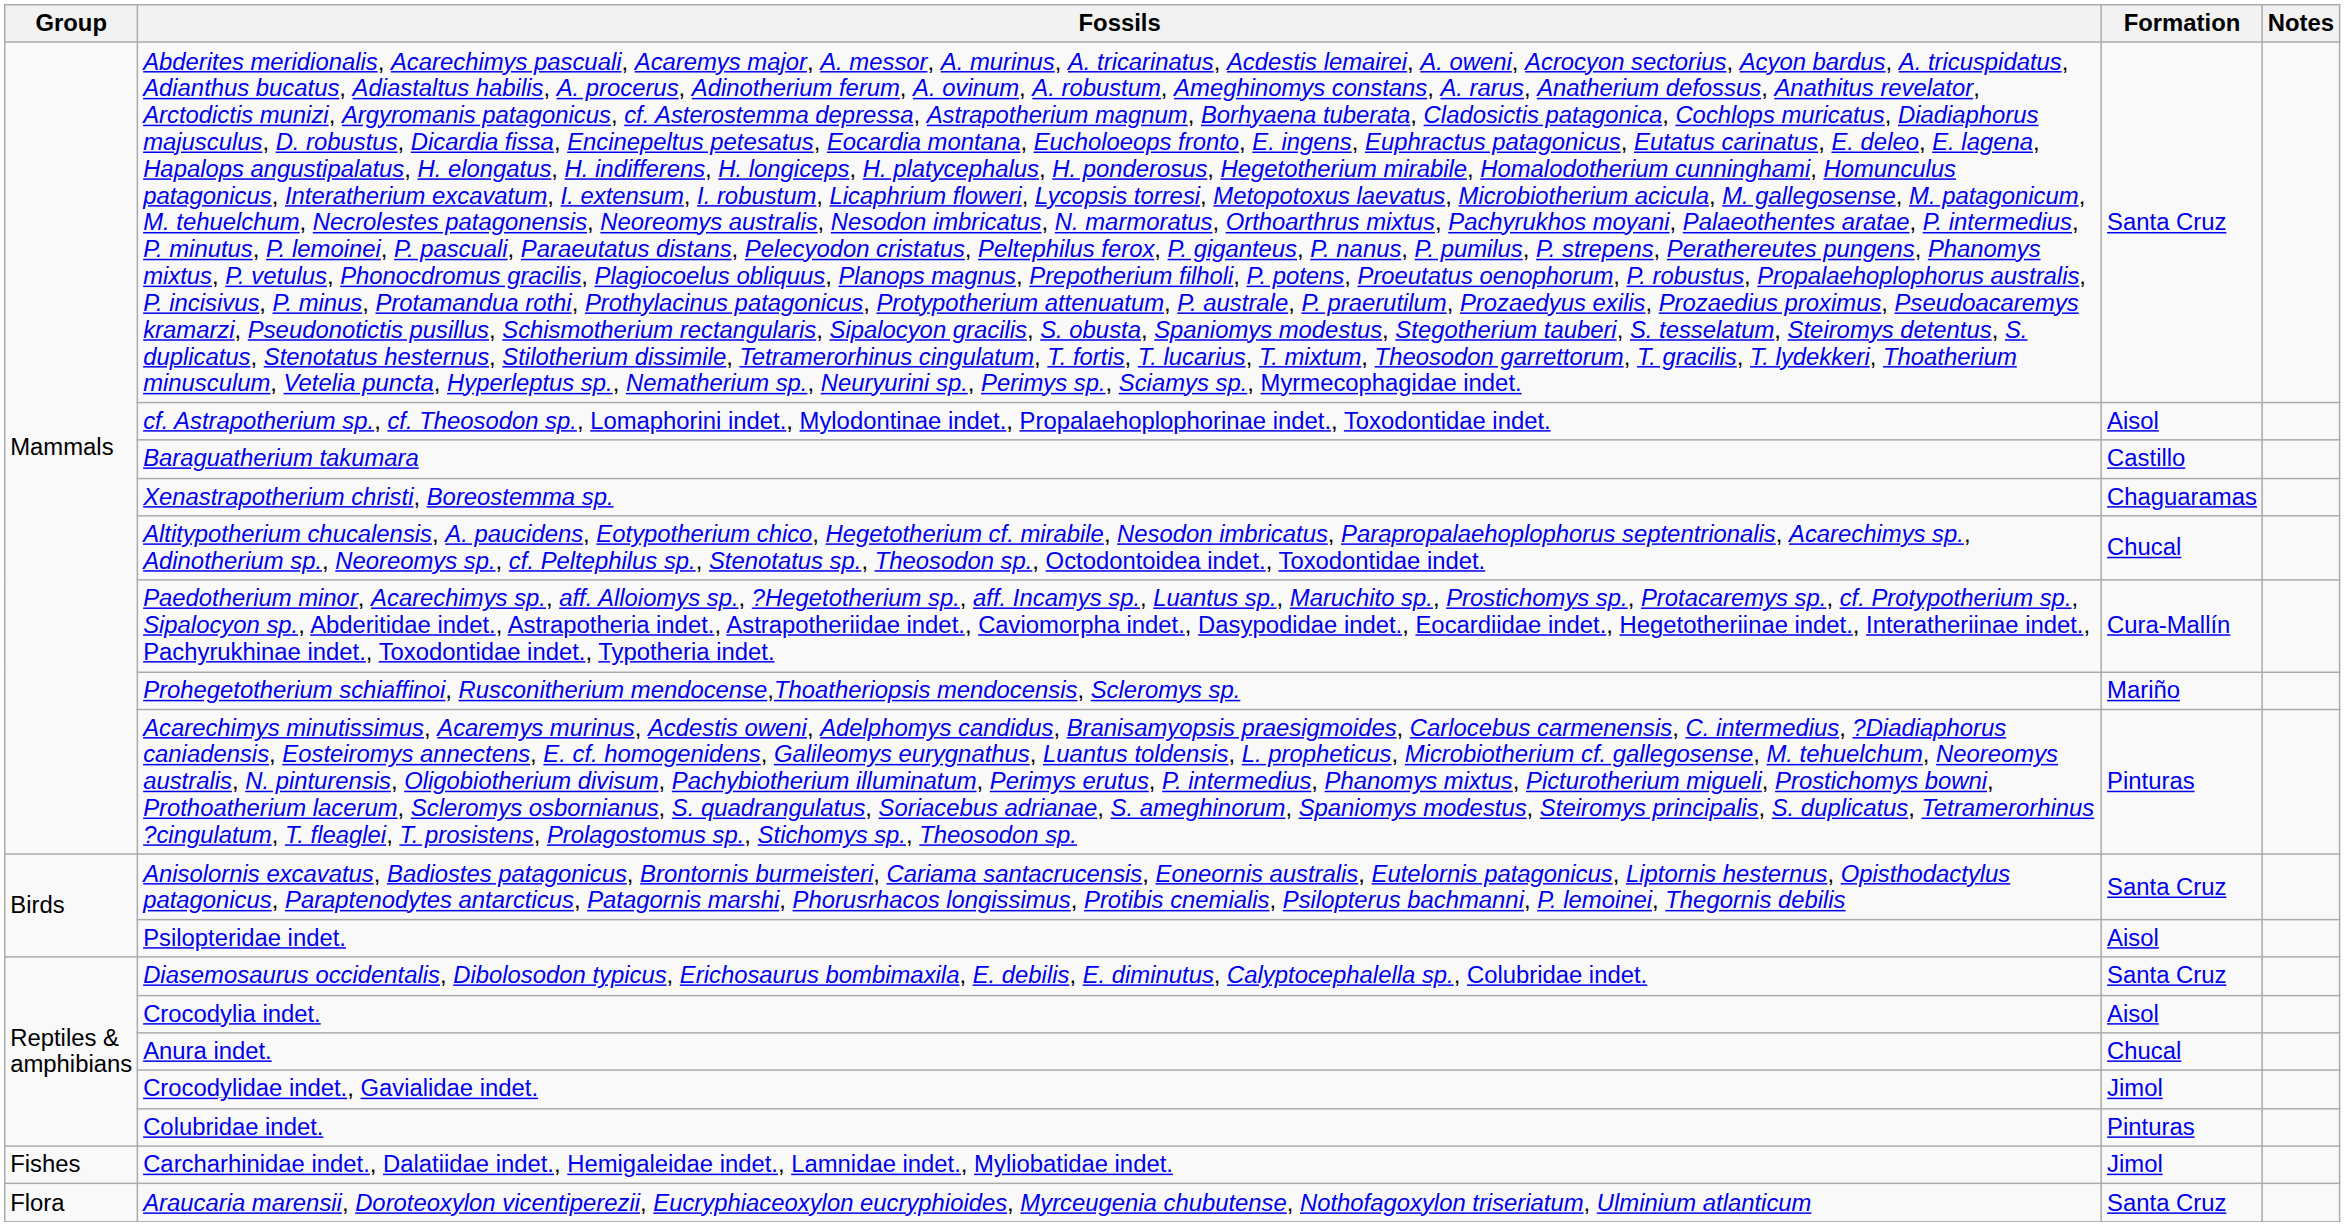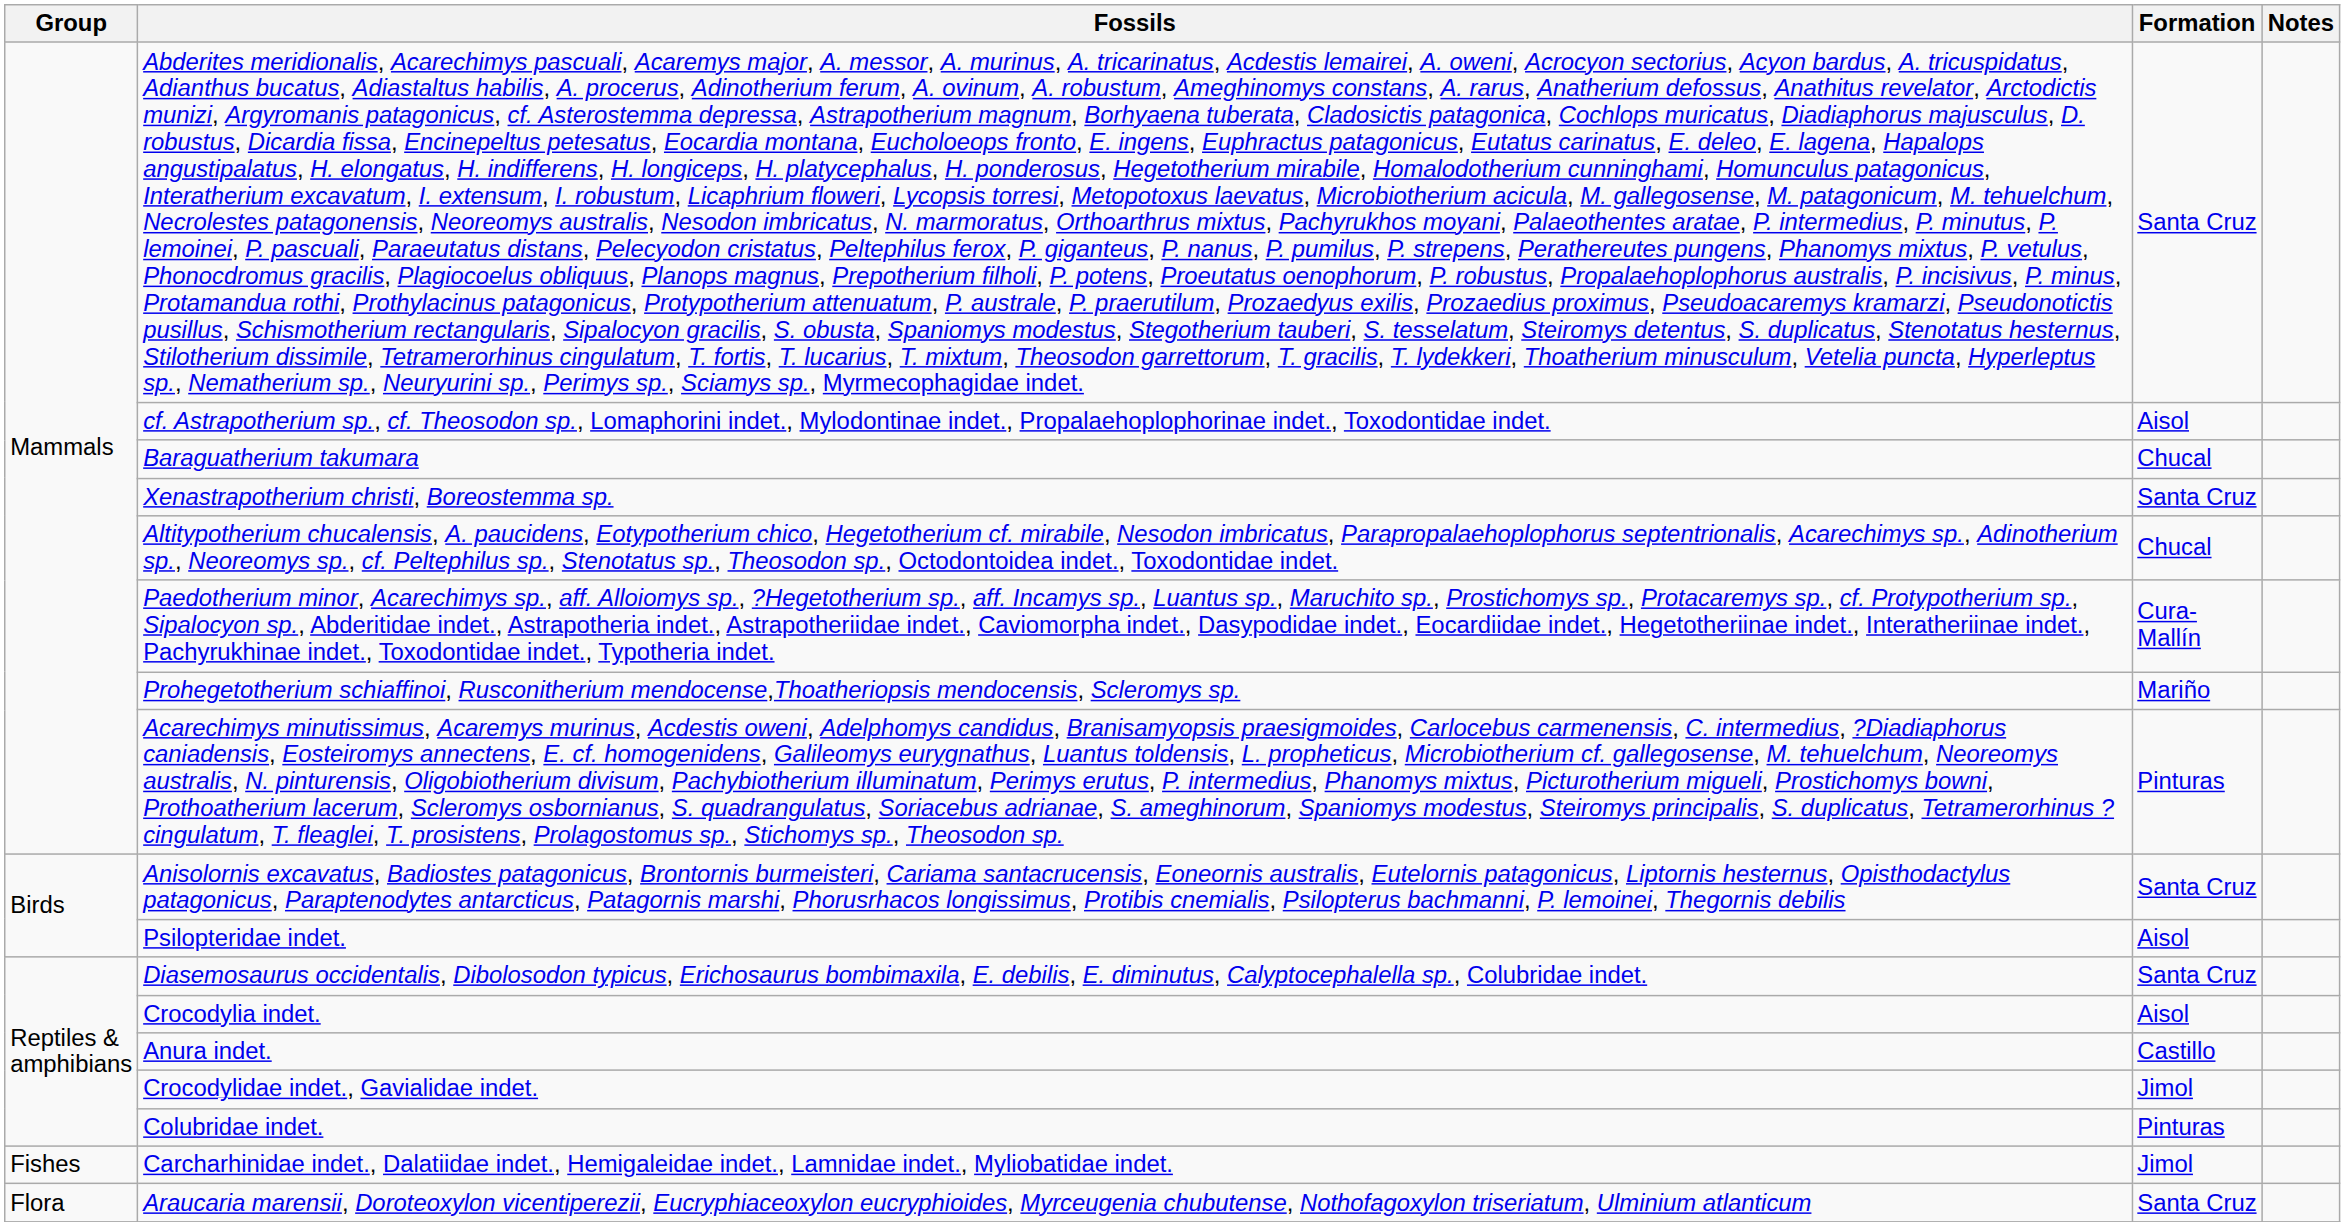Baraguatherium takumara | Formation: Castillo -> Chucal
Xenastrapotherium christi, Boreostemma sp. | Formation: Chaguaramas -> Santa Cruz
Anura indet. | Formation: Chucal -> Castillo
